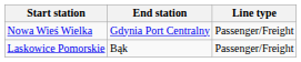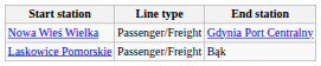columns swapped: End station <-> Line type
